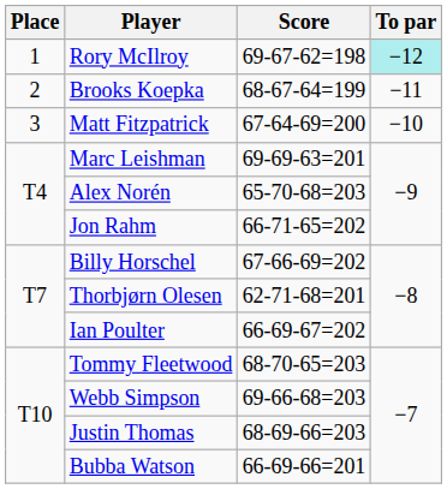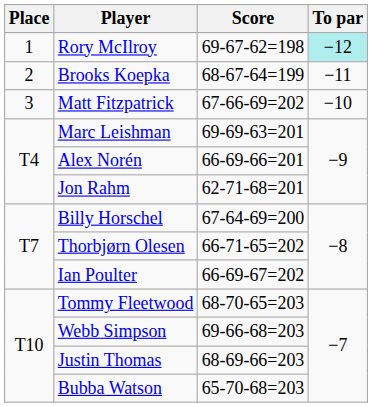Matt Fitzpatrick | Score: 67-64-69=200 -> 67-66-69=202
Alex Norén | Score: 65-70-68=203 -> 66-69-66=201
Jon Rahm | Score: 66-71-65=202 -> 62-71-68=201
Billy Horschel | Score: 67-66-69=202 -> 67-64-69=200
Thorbjørn Olesen | Score: 62-71-68=201 -> 66-71-65=202
Bubba Watson | Score: 66-69-66=201 -> 65-70-68=203
